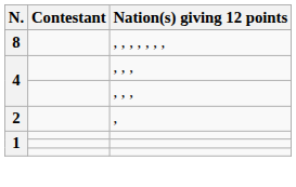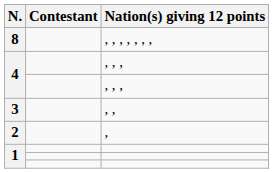+ row: 3 | , ,
